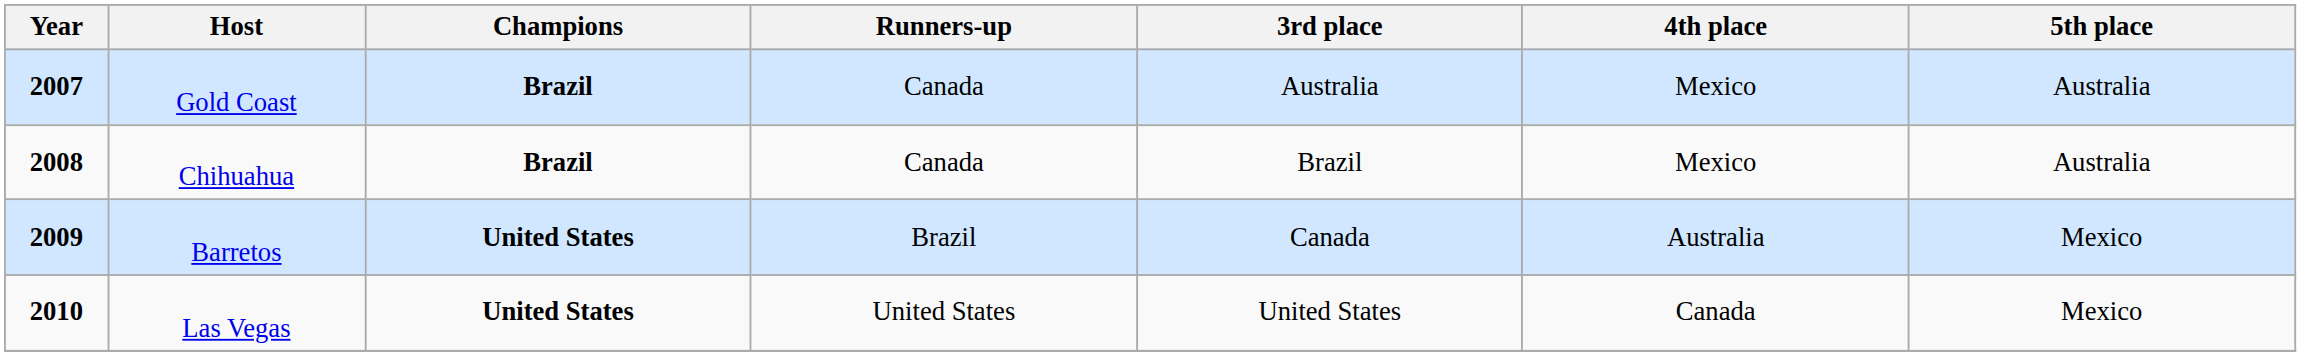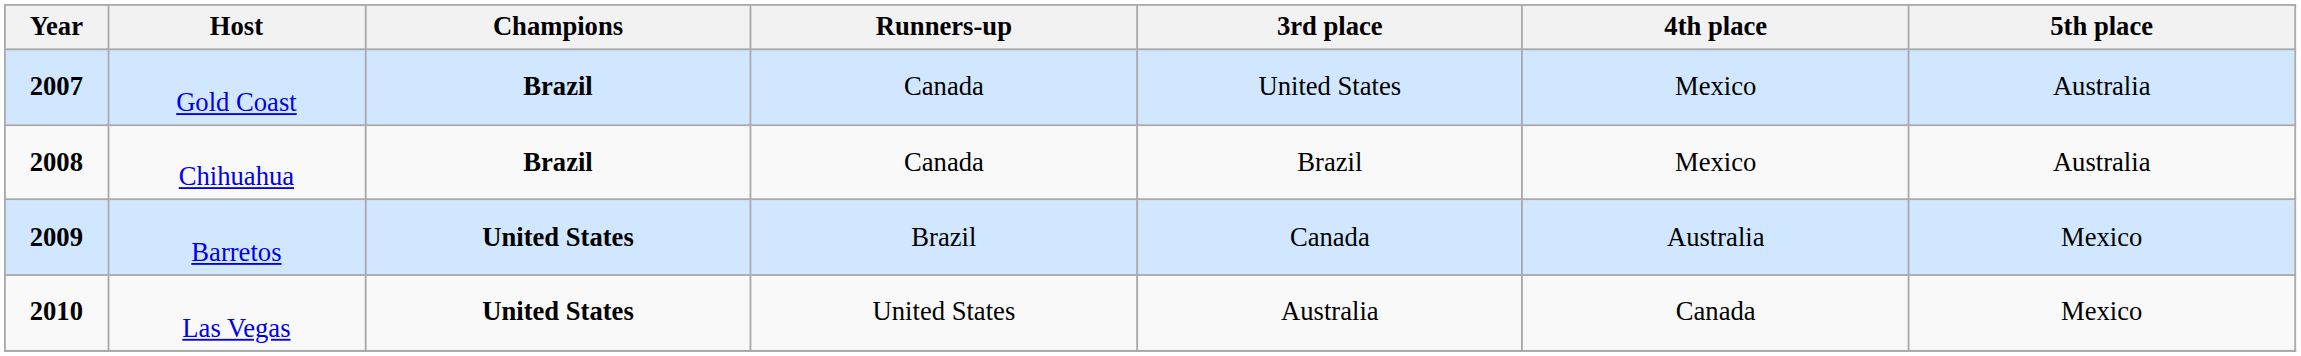Gold Coast | 3rd place: Australia -> United States
Las Vegas | 3rd place: United States -> Australia
